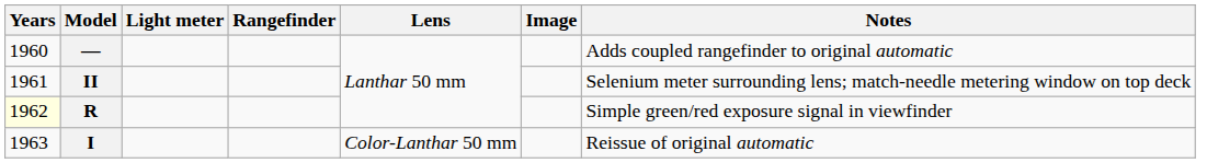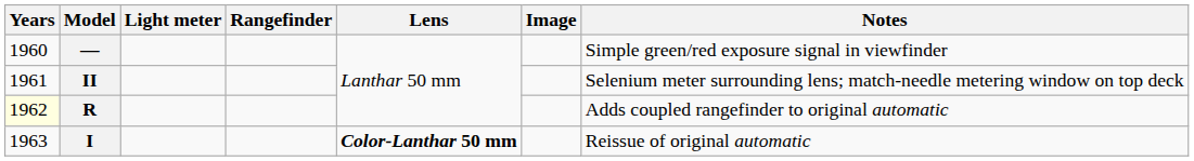— | Notes: Adds coupled rangefinder to original automatic -> Simple green/red exposure signal in viewfinder
R | Notes: Simple green/red exposure signal in viewfinder -> Adds coupled rangefinder to original automatic
I | Lens: normal -> bold
